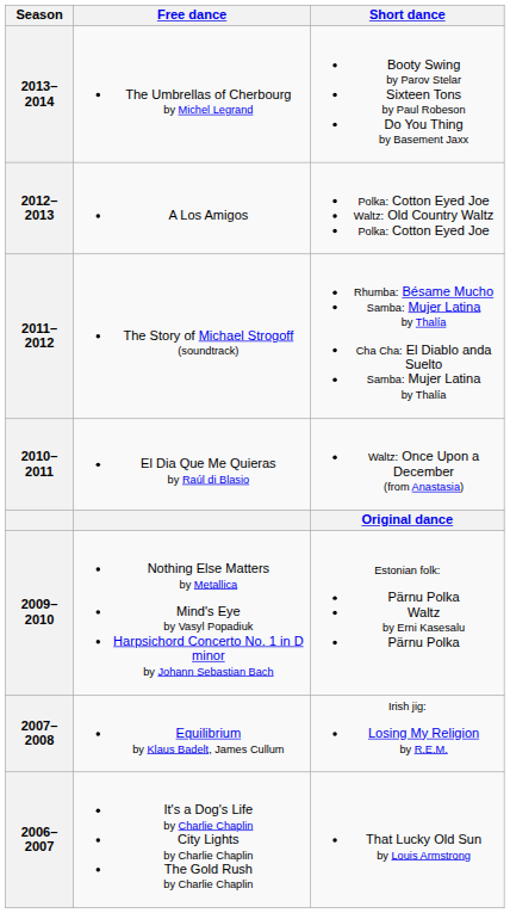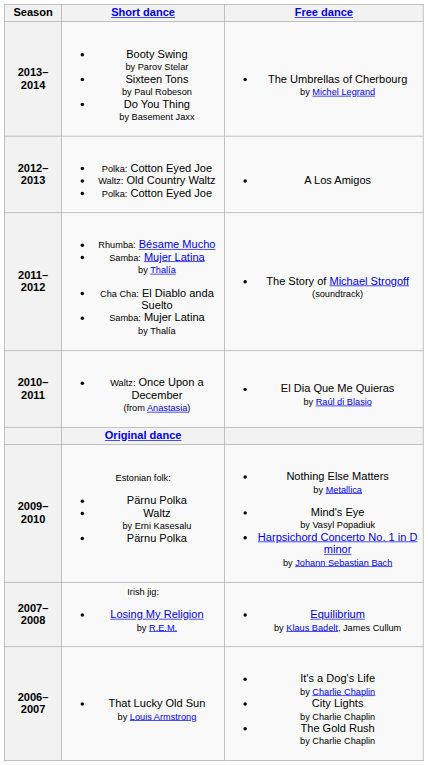columns swapped: Short dance <-> Free dance
